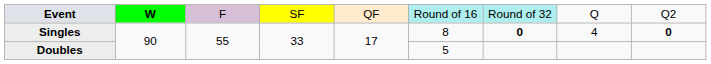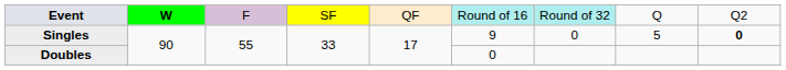Singles | column 6: 8 -> 9
Singles | column 7: bold -> normal
Singles | column 8: 4 -> 5
Doubles | column 6: 5 -> 0
